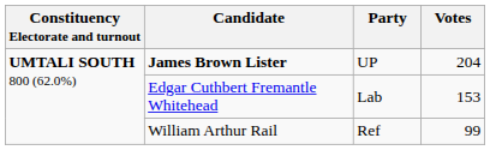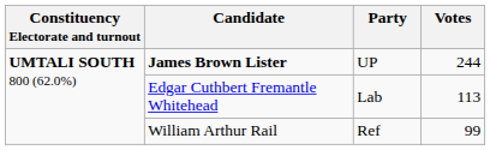James Brown Lister | Votes: 204 -> 244
Edgar Cuthbert Fremantle Whitehead | Votes: 153 -> 113
